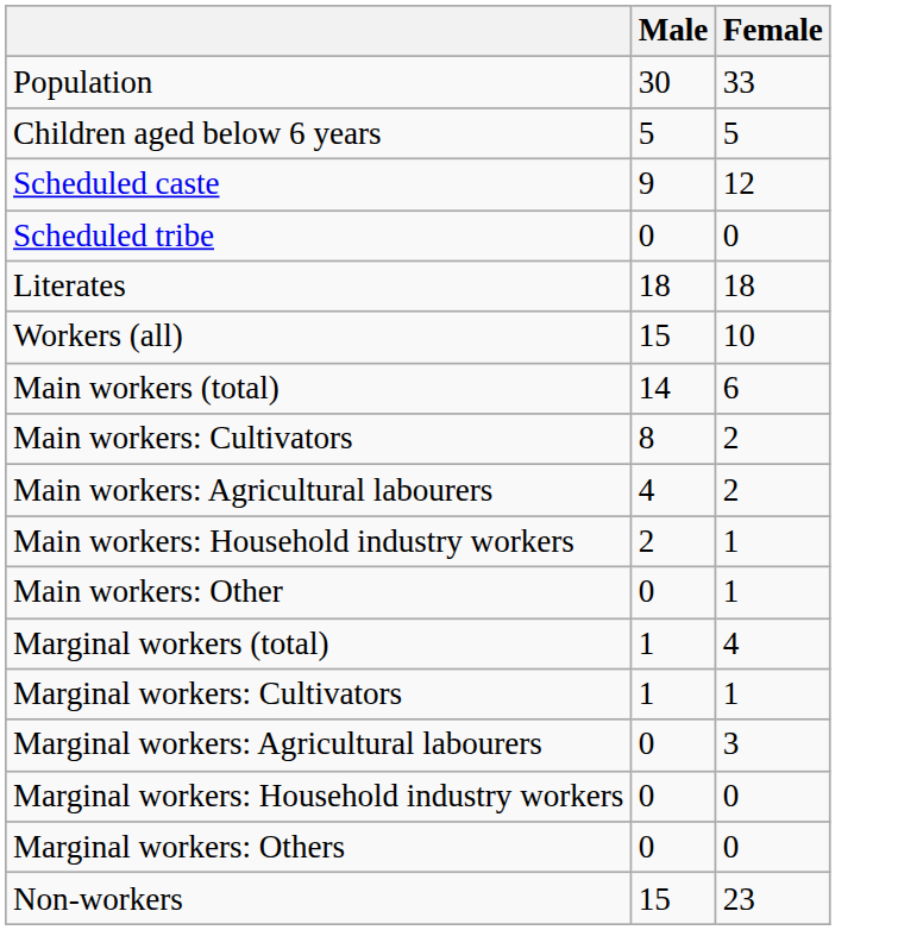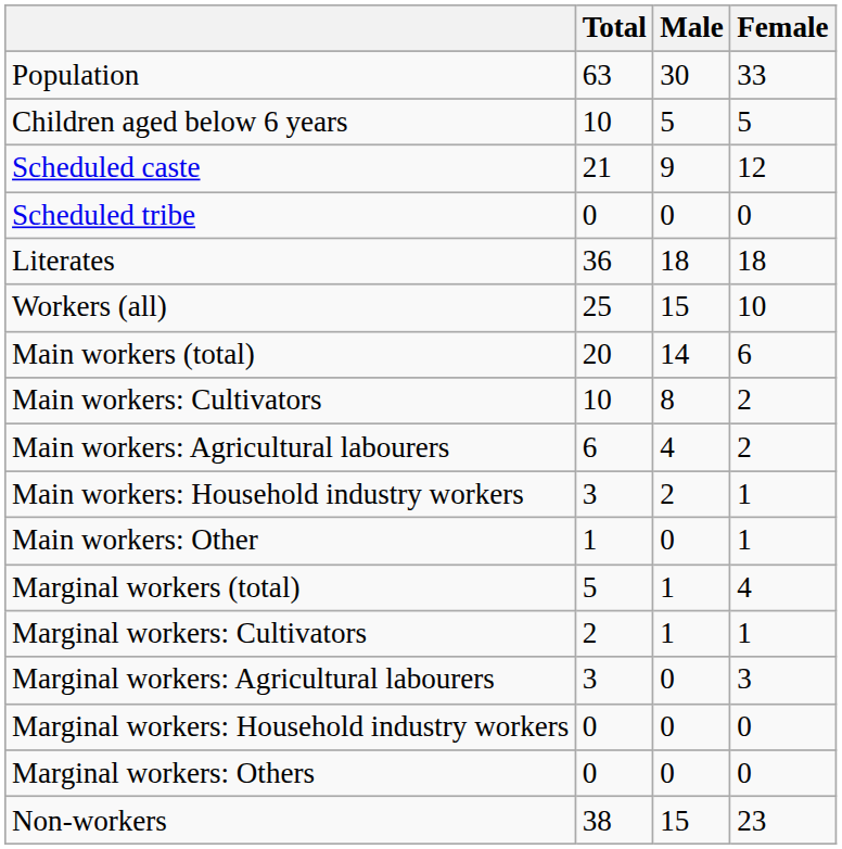+ column: Total | 63 | 10 | 21 | 0 | 36 | 25 | 20 | 10 | 6 | 3 | 1 | 5 | 2 | 3 | 0 | 0 | 38
